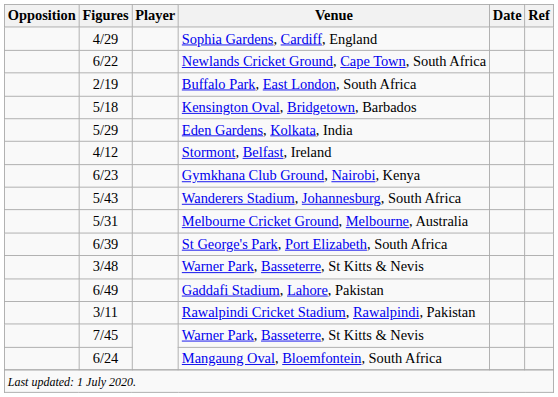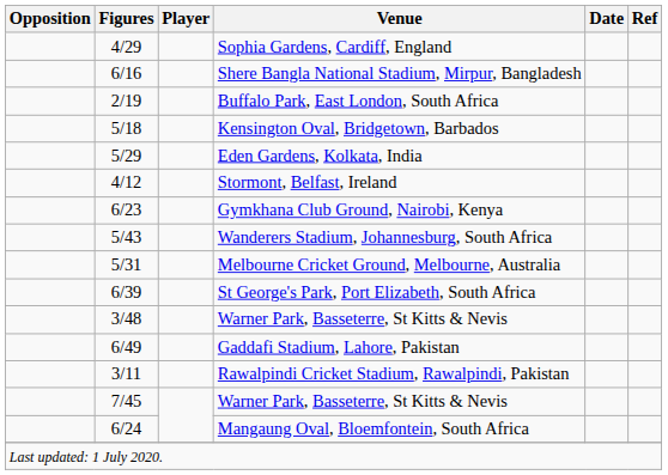- row: 6/22 | Newlands Cricket Ground, Cape Town, South Africa
+ row: 6/16 | Shere Bangla National Stadium, Mirpur, Bangladesh
